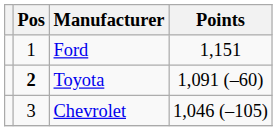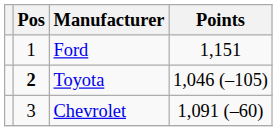Toyota | Points: 1,091 (–60) -> 1,046 (–105)
Chevrolet | Points: 1,046 (–105) -> 1,091 (–60)
